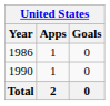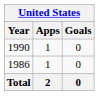rows swapped: 1986 <-> 1990
